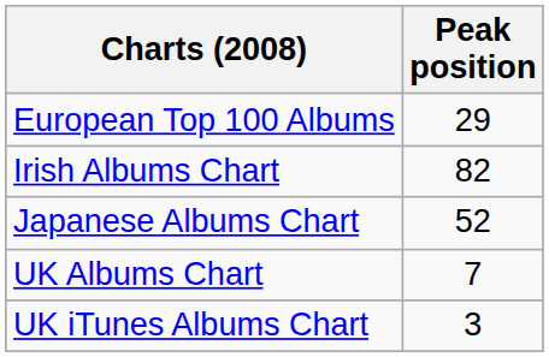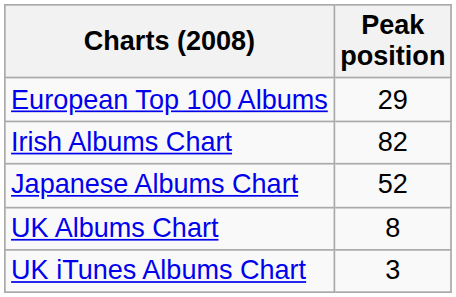UK Albums Chart | Peak position: 7 -> 8
